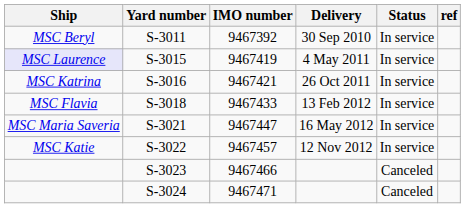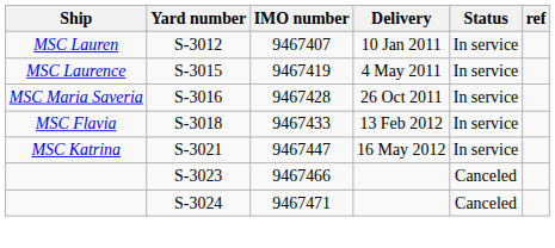- row: MSC Beryl | S-3011 | 9467392 | 30 Sep 2010 | In service
+ row: MSC Lauren | S-3012 | 9467407 | 10 Jan 2011 | In service
S-3015 | Ship: lavender background -> no background
S-3016 | Ship: MSC Katrina -> MSC Maria Saveria
S-3016 | IMO number: 9467421 -> 9467428
S-3021 | Ship: MSC Maria Saveria -> MSC Katrina
- row: MSC Katie | S-3022 | 9467457 | 12 Nov 2012 | In service
